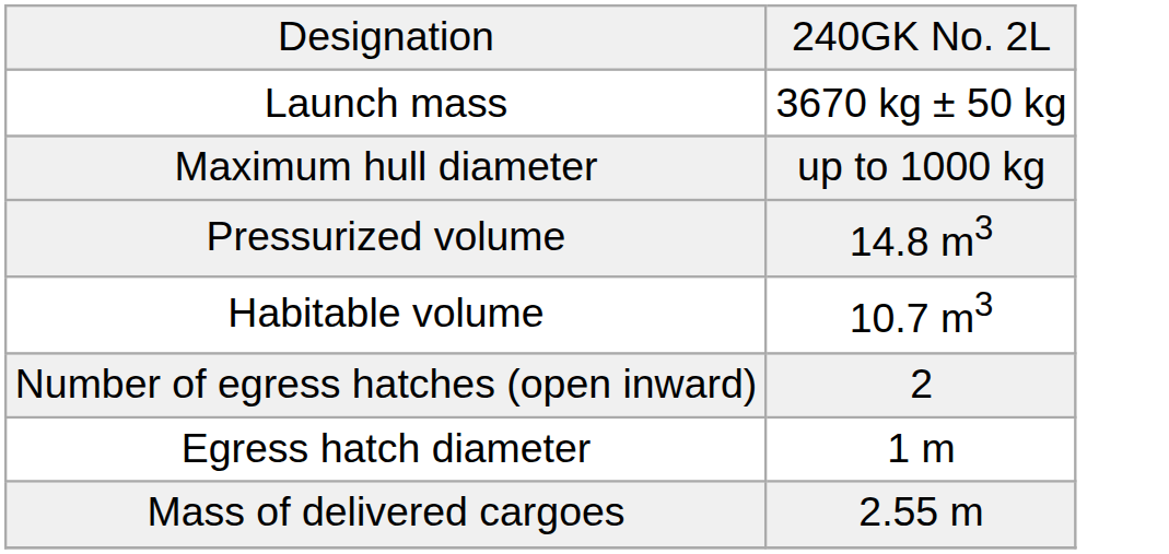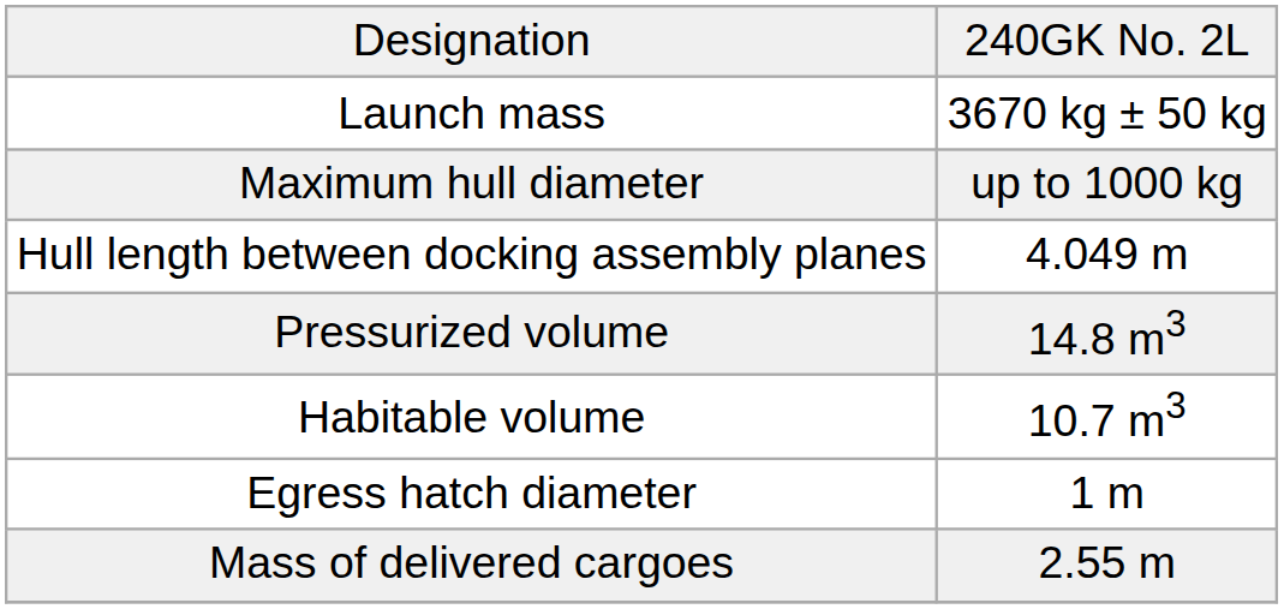+ row: Hull length between docking assembly planes | 4.049 m
- row: Number of egress hatches (open inward) | 2
